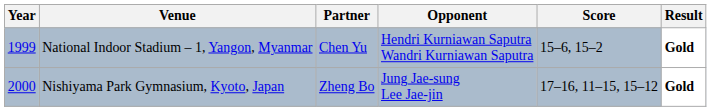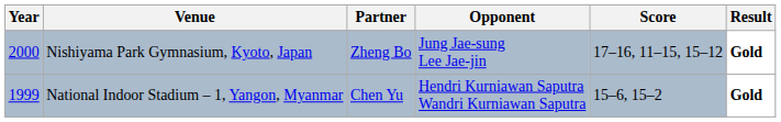rows swapped: National Indoor Stadium – 1, Yangon, Myanmar <-> Nishiyama Park Gymnasium, Kyoto, Japan
